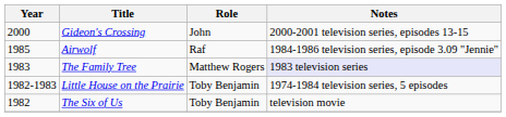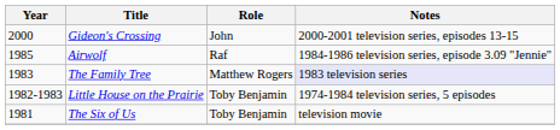The Six of Us | Year: 1982 -> 1981
